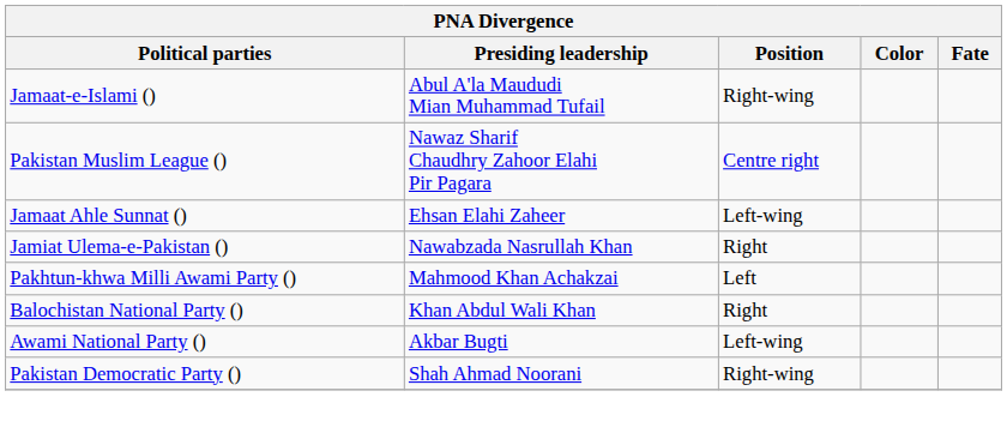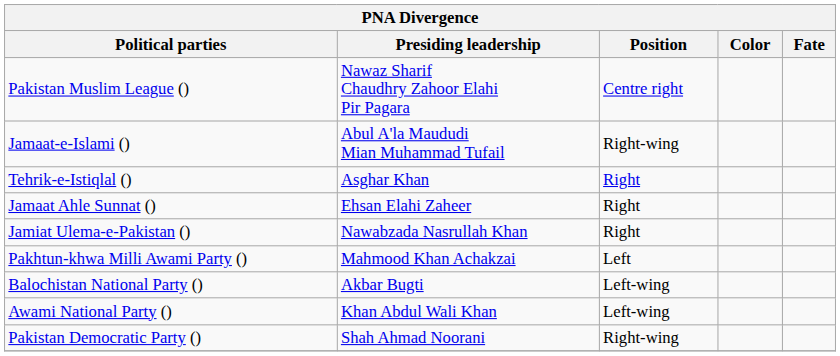rows swapped: Jamaat-e-Islami () <-> Pakistan Muslim League ()
+ row: Tehrik-e-Istiqlal () | Asghar Khan | Right
Jamaat Ahle Sunnat () | Position: Left-wing -> Right
Balochistan National Party () | Presiding leadership: Khan Abdul Wali Khan -> Akbar Bugti
Balochistan National Party () | Position: Right -> Left-wing
Awami National Party () | Presiding leadership: Akbar Bugti -> Khan Abdul Wali Khan
